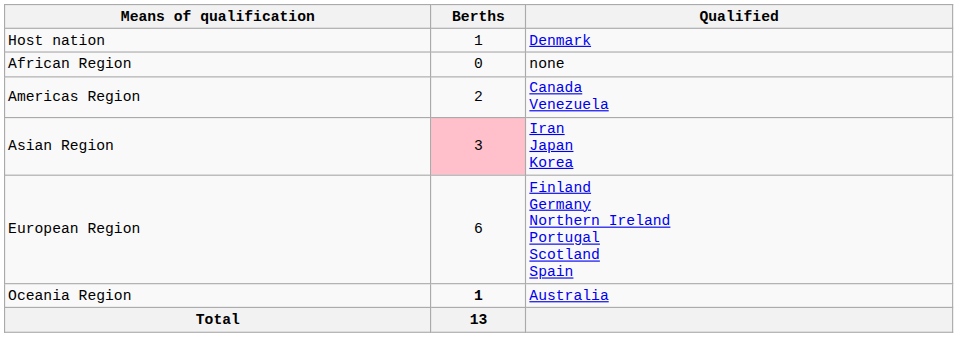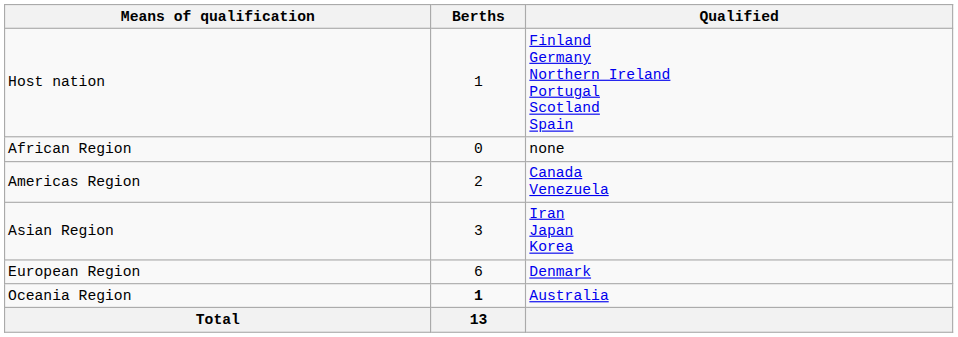Host nation | Qualified: Denmark -> Finland Germany Northern Ireland Portugal Scotland Spain
Asian Region | Berths: pink background -> no background
European Region | Qualified: Finland Germany Northern Ireland Portugal Scotland Spain -> Denmark
